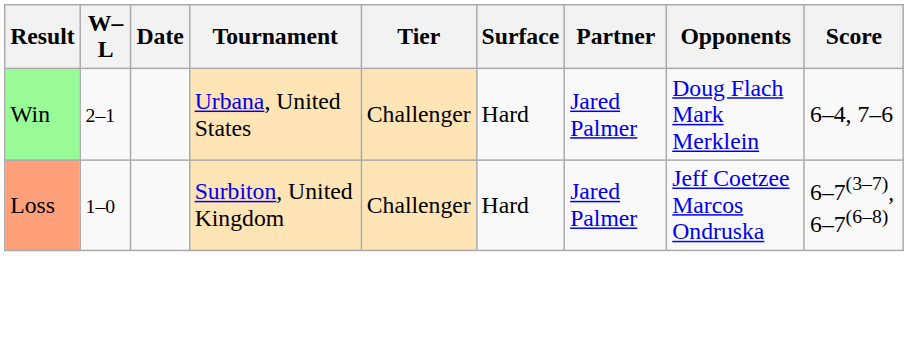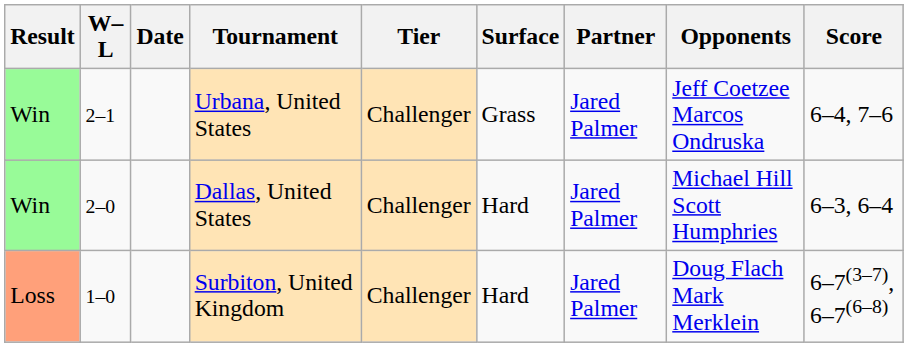Urbana, United States | Surface: Hard -> Grass
Urbana, United States | Opponents: Doug Flach Mark Merklein -> Jeff Coetzee Marcos Ondruska
+ row: Win | 2–0 | Dallas, United States | Challenger | Hard | Jared Palmer | Michael Hill Scott Humphries | 6–3, 6–4
Surbiton, United Kingdom | Opponents: Jeff Coetzee Marcos Ondruska -> Doug Flach Mark Merklein
